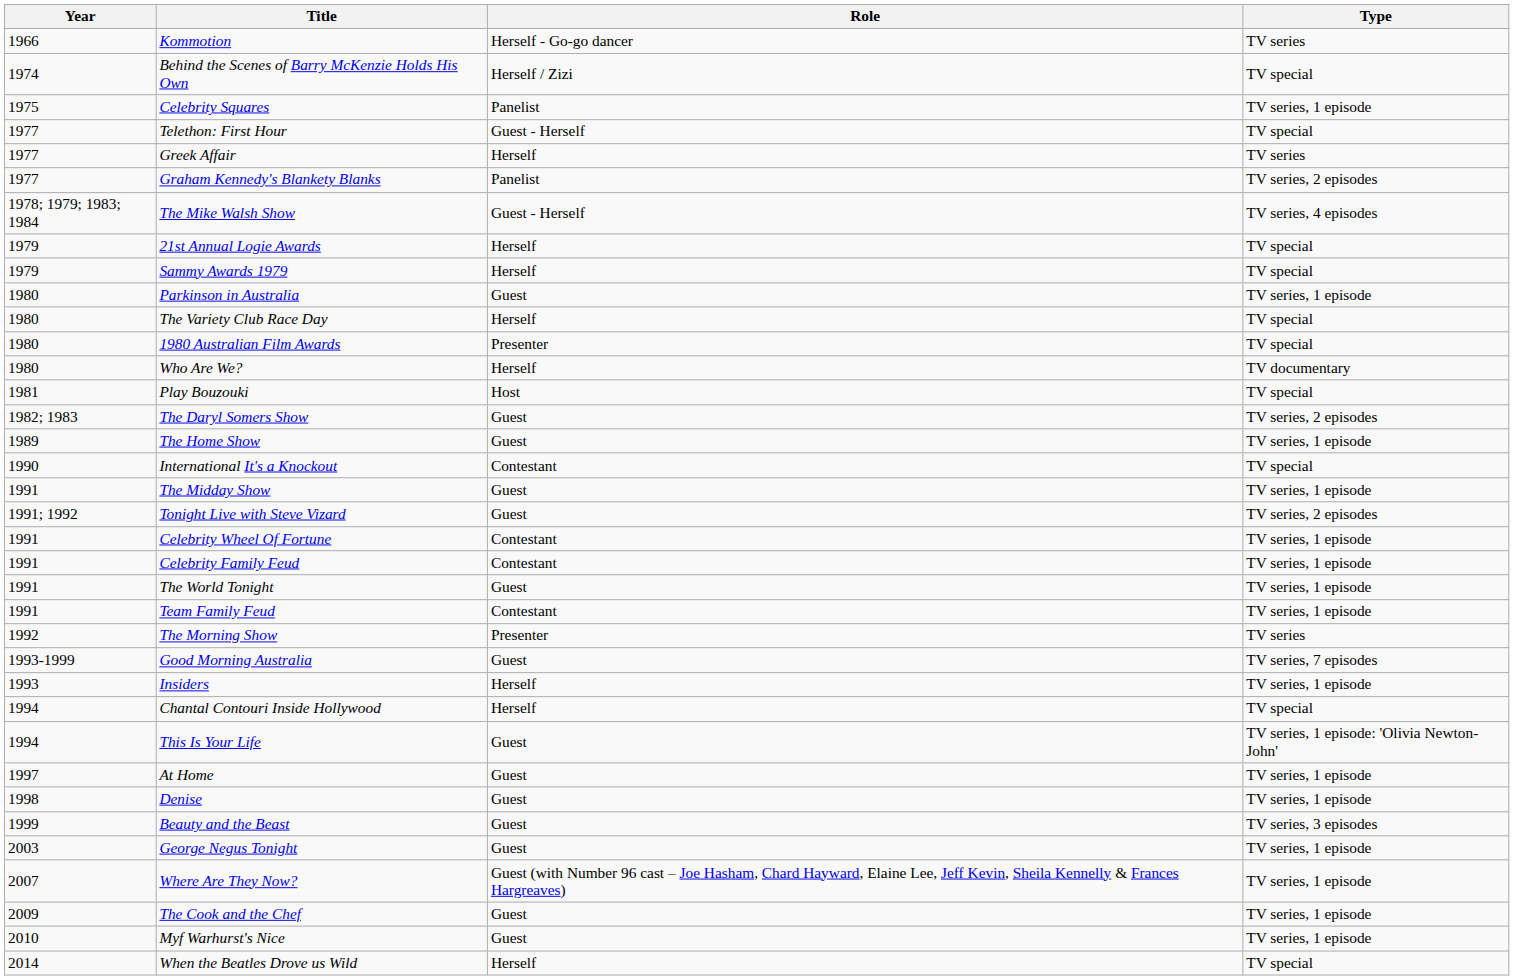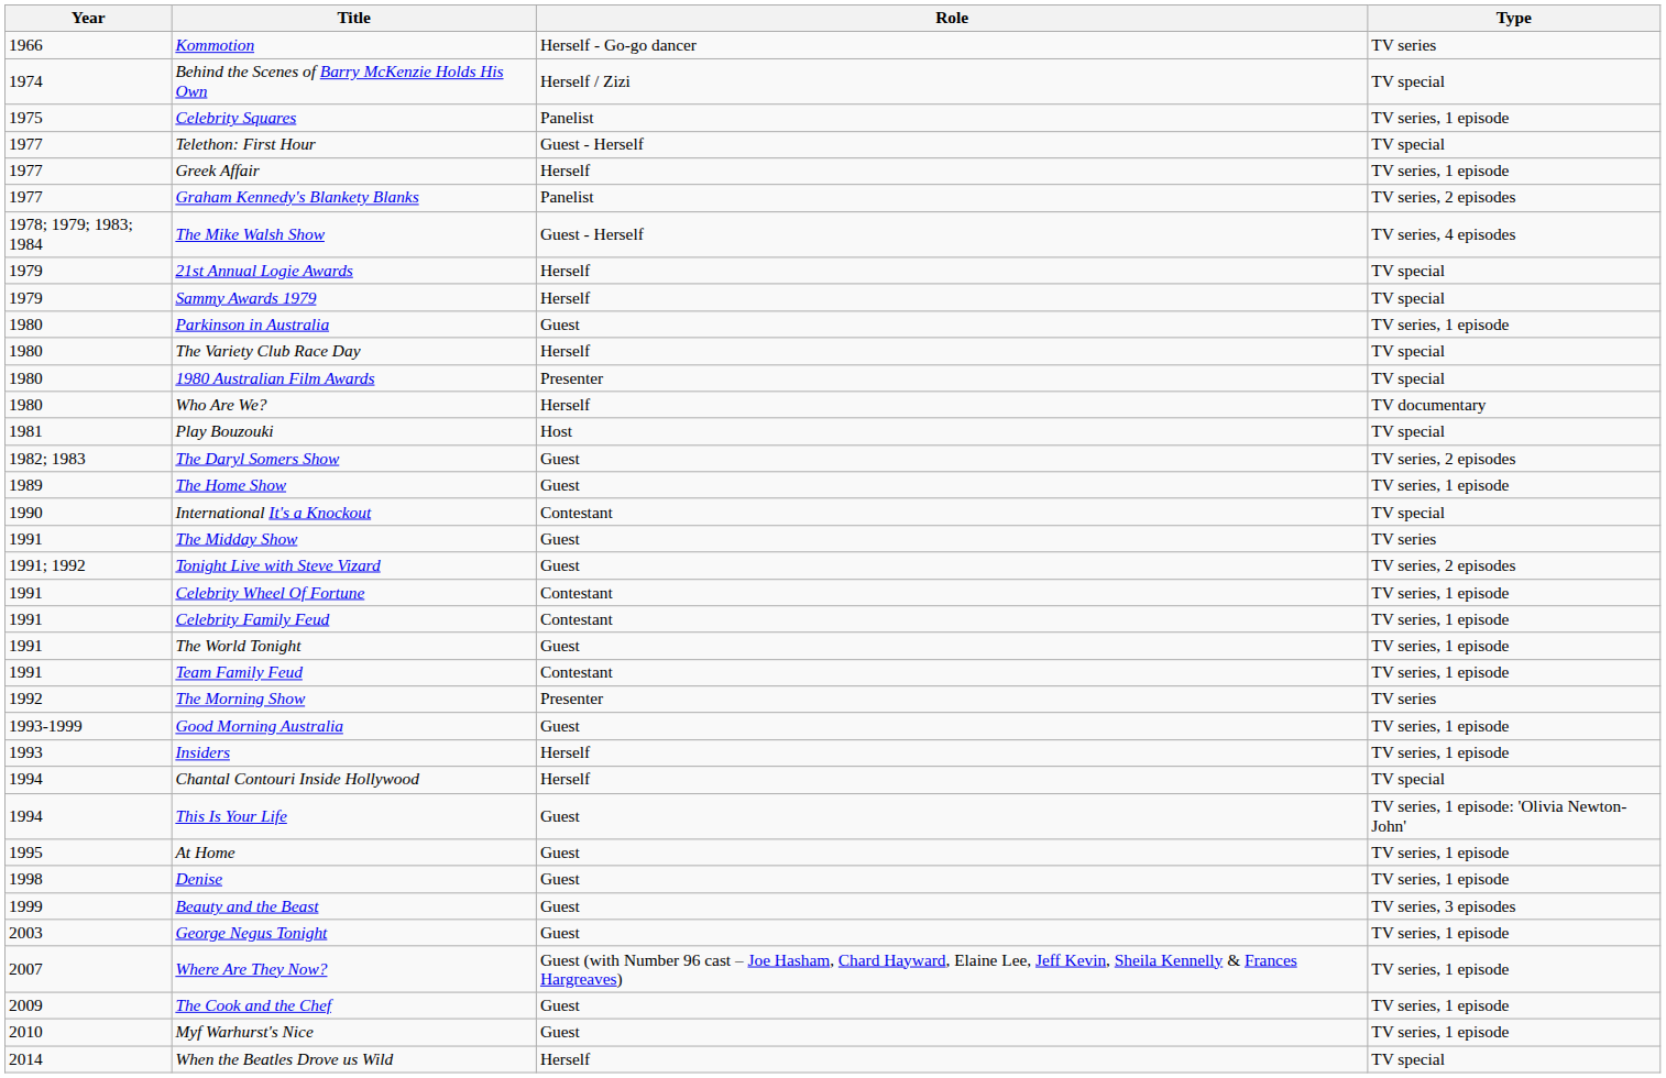Greek Affair | Type: TV series -> TV series, 1 episode
The Midday Show | Type: TV series, 1 episode -> TV series
Good Morning Australia | Type: TV series, 7 episodes -> TV series, 1 episode
At Home | Year: 1997 -> 1995
